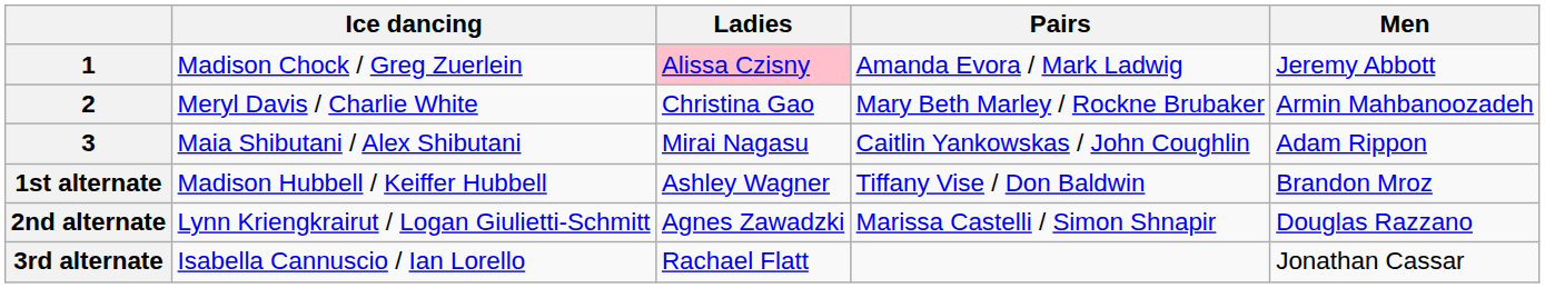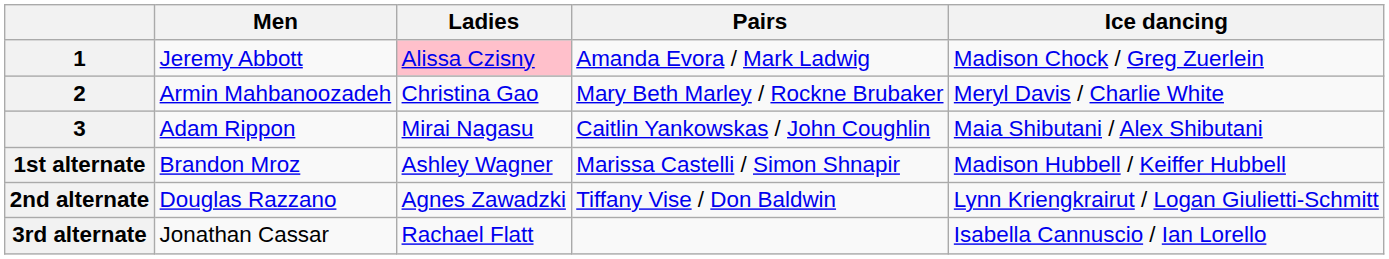columns swapped: Men <-> Ice dancing
1st alternate | Pairs: Tiffany Vise / Don Baldwin -> Marissa Castelli / Simon Shnapir
2nd alternate | Pairs: Marissa Castelli / Simon Shnapir -> Tiffany Vise / Don Baldwin
